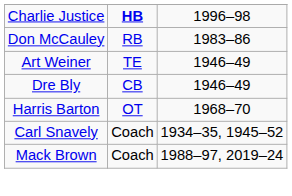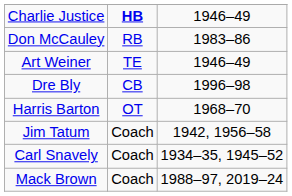Charlie Justice | column 3: 1996–98 -> 1946–49
Dre Bly | column 3: 1946–49 -> 1996–98
+ row: Jim Tatum | Coach | 1942, 1956–58
